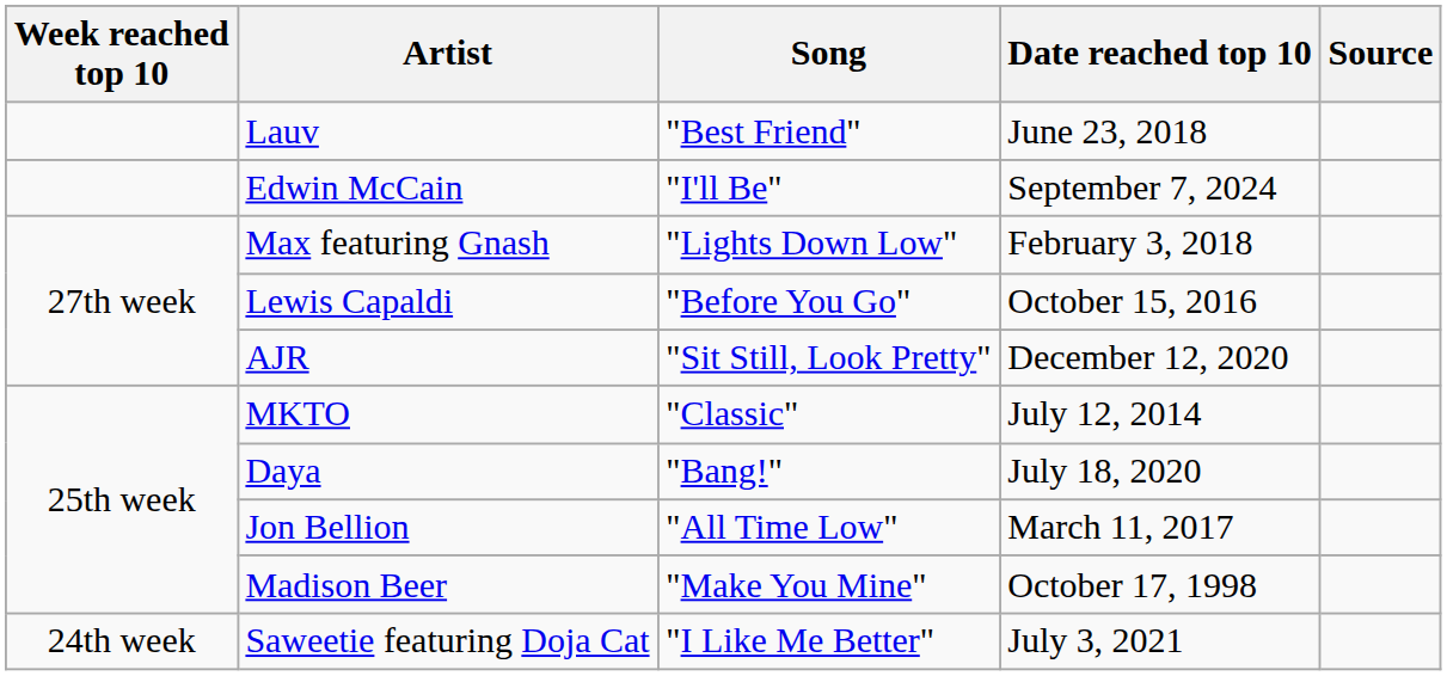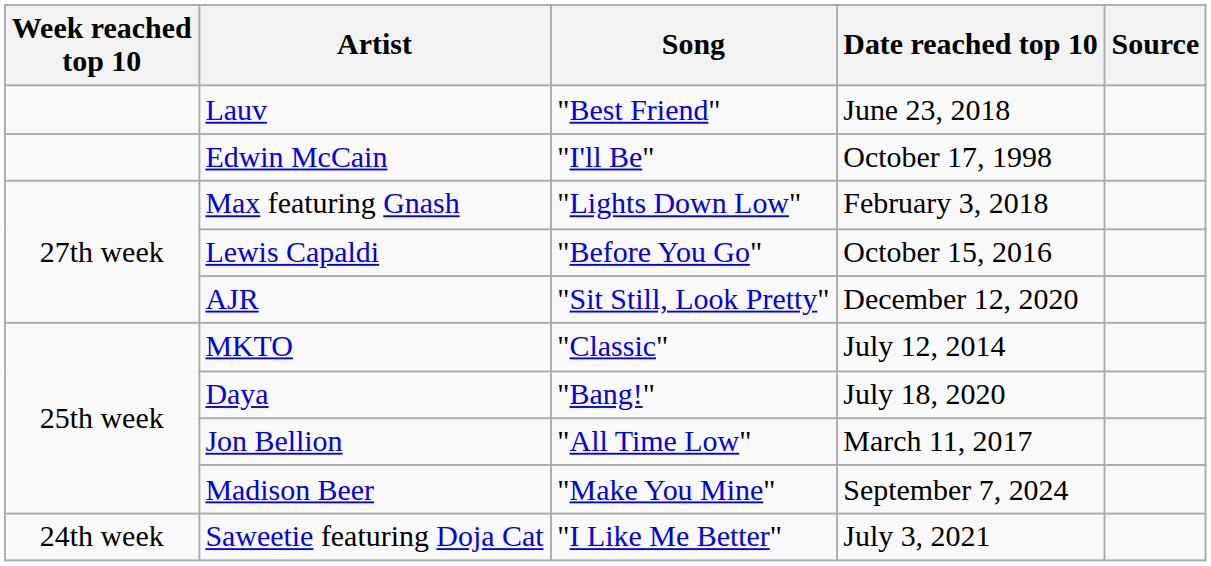Edwin McCain | Date reached top 10: September 7, 2024 -> October 17, 1998
Madison Beer | Date reached top 10: October 17, 1998 -> September 7, 2024
